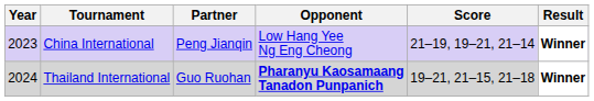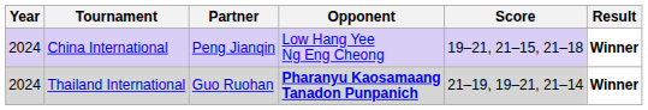China International | Year: 2023 -> 2024
China International | Score: 21–19, 19–21, 21–14 -> 19–21, 21–15, 21–18
Thailand International | Score: 19–21, 21–15, 21–18 -> 21–19, 19–21, 21–14
